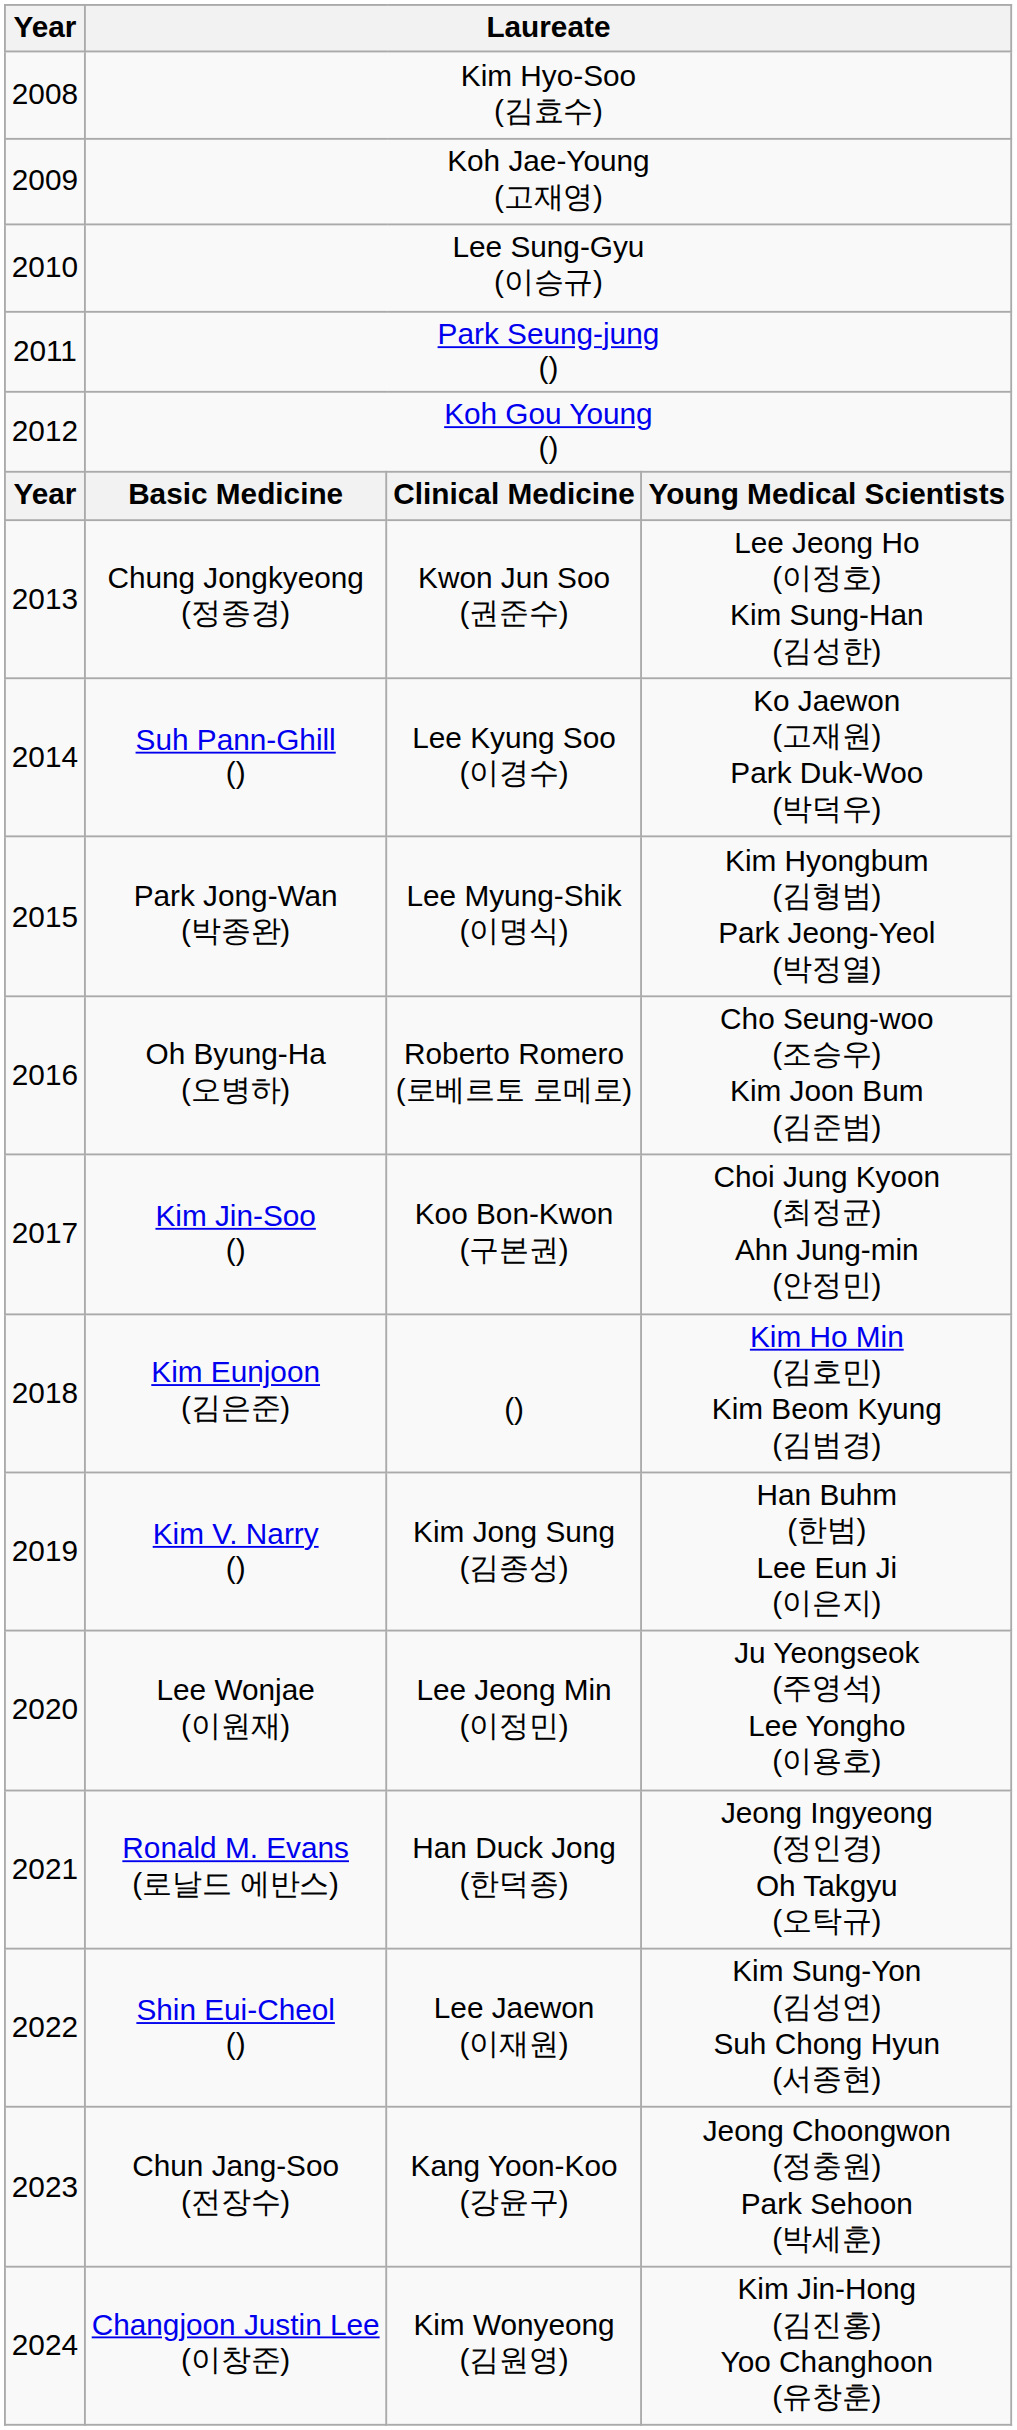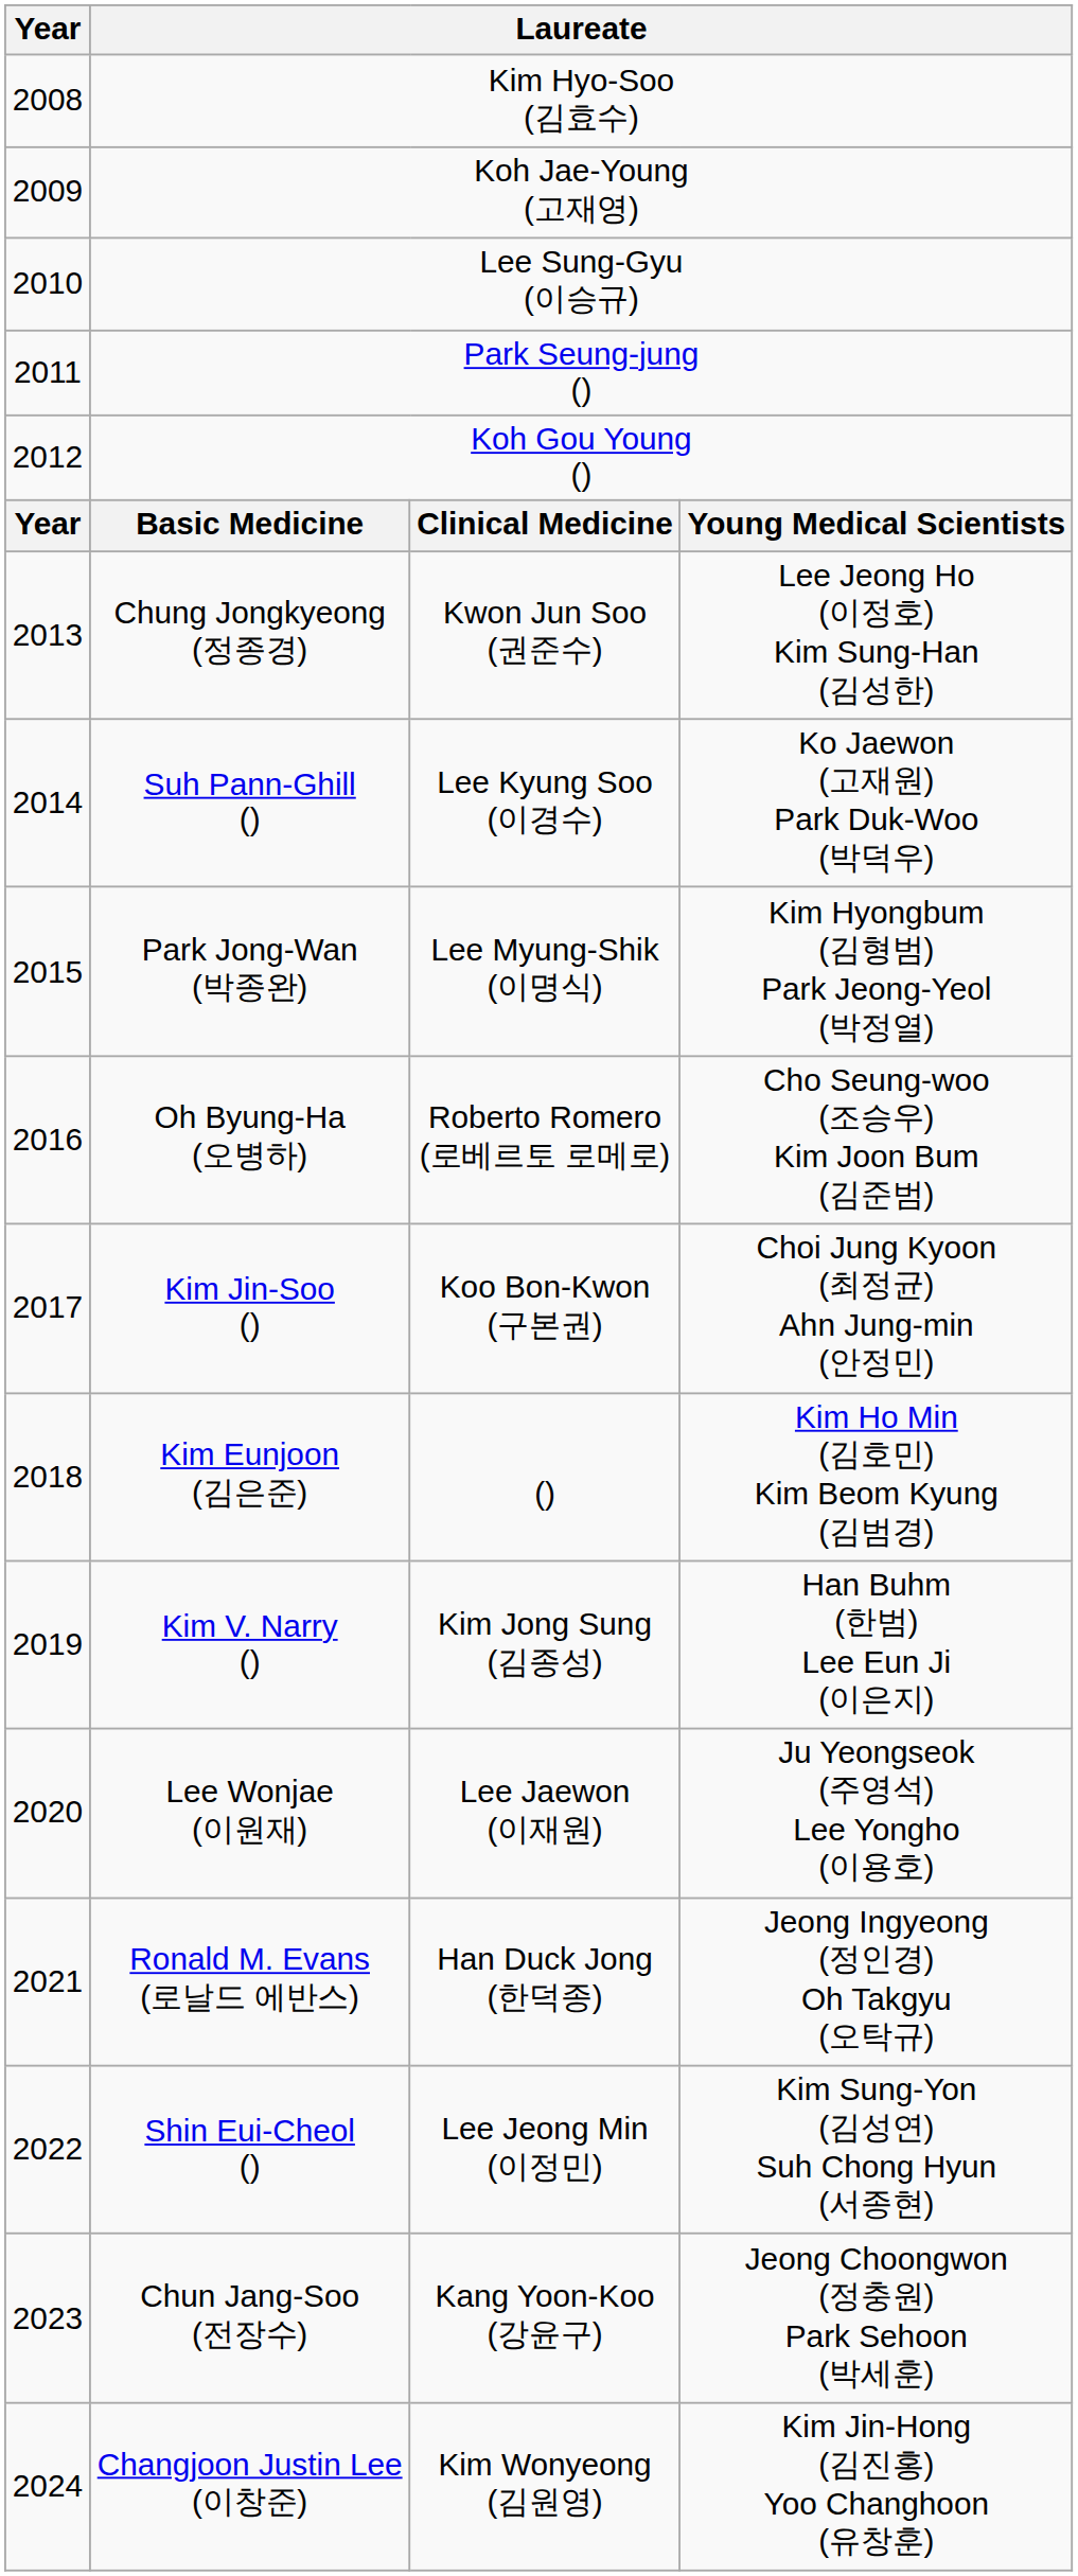Lee Wonjae (이원재) | column 3: Lee Jeong Min (이정민) -> Lee Jaewon (이재원)
Shin Eui-Cheol () | column 3: Lee Jaewon (이재원) -> Lee Jeong Min (이정민)
